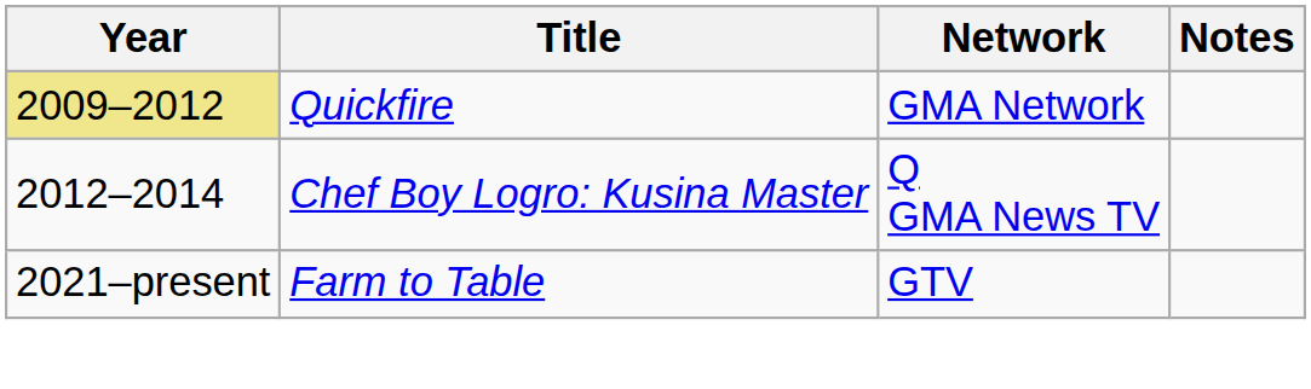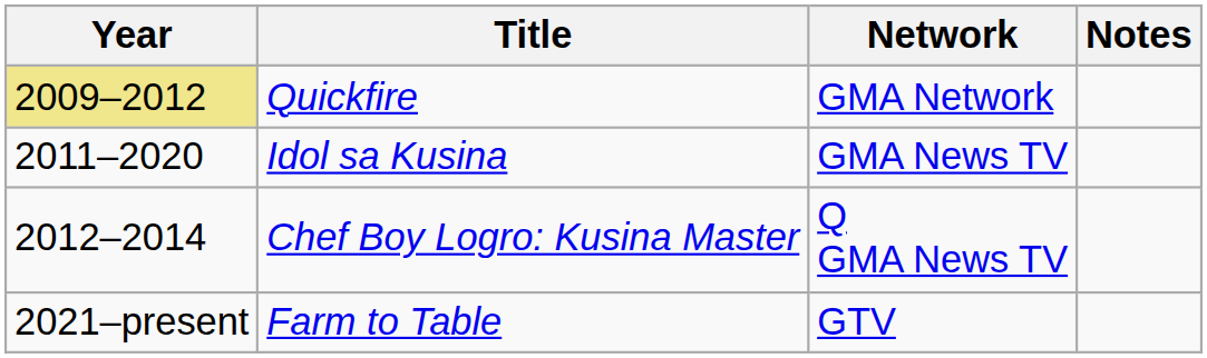+ row: 2011–2020 | Idol sa Kusina | GMA News TV
